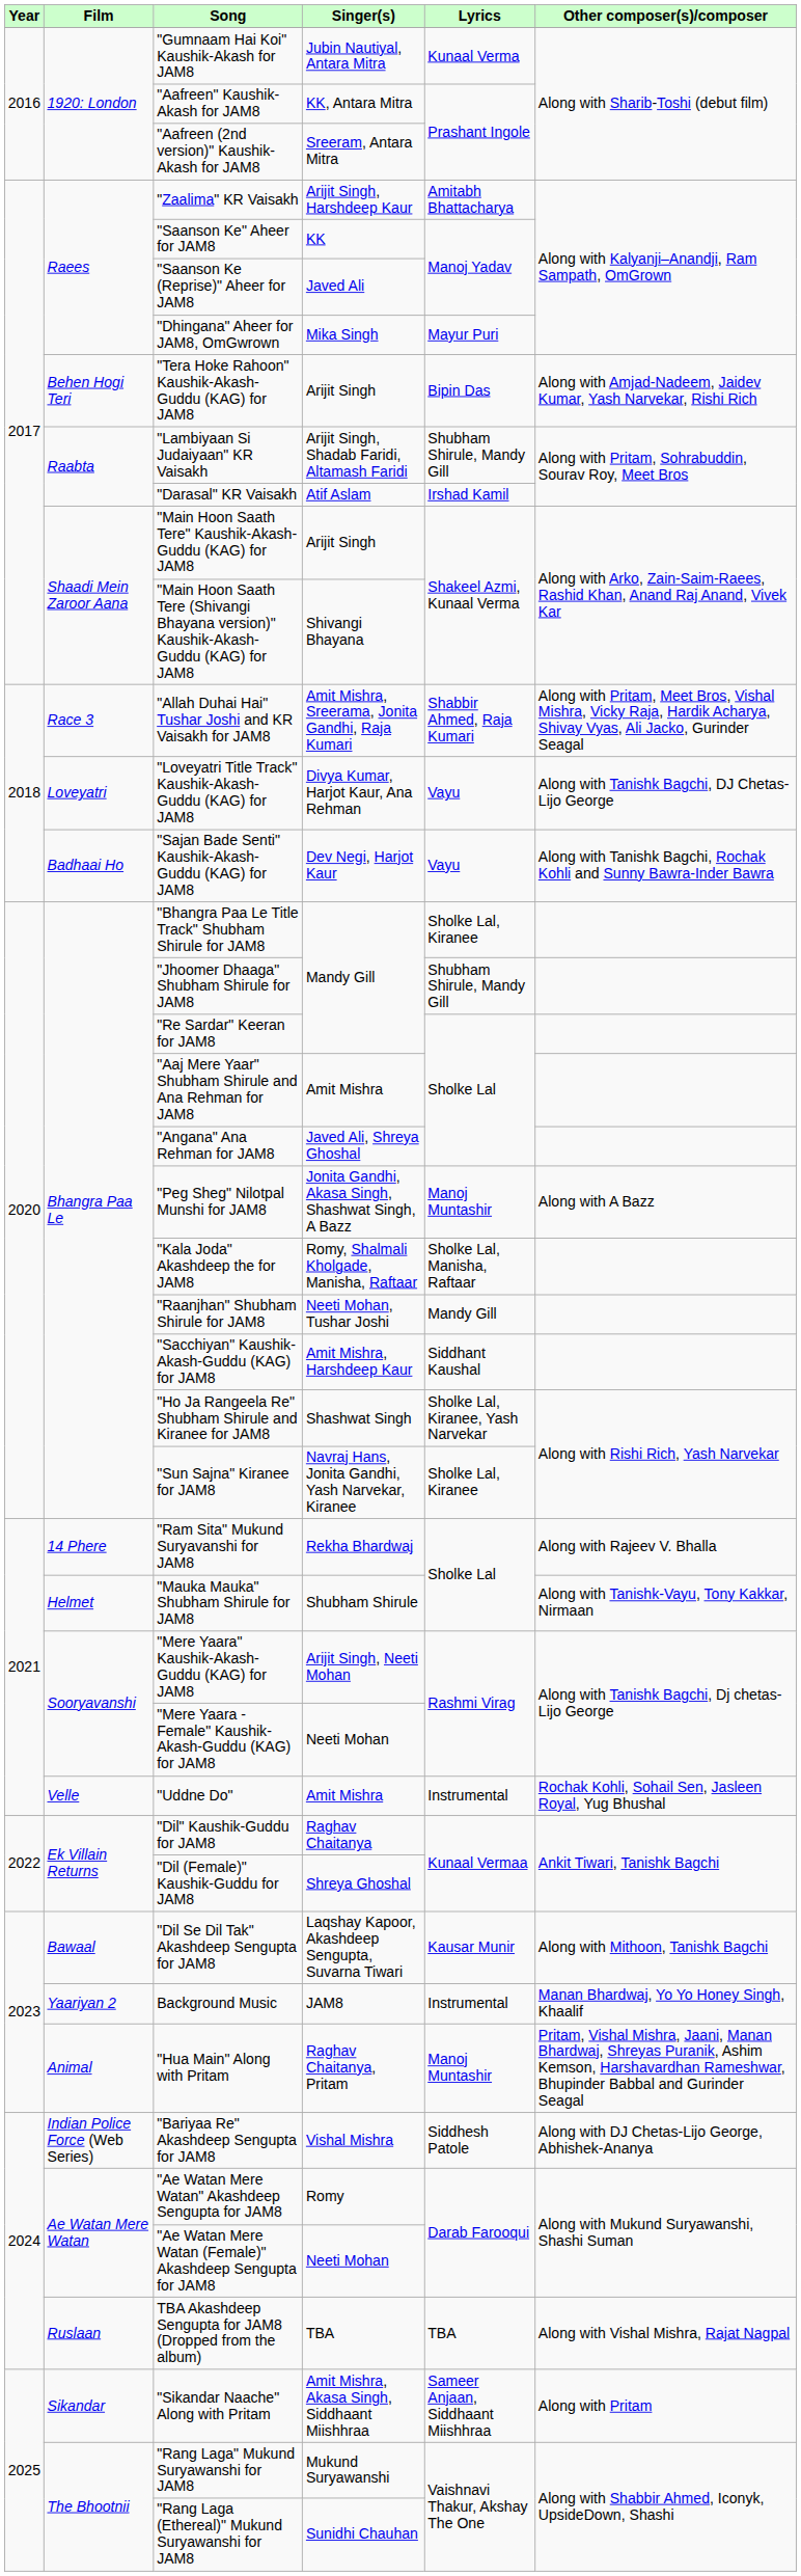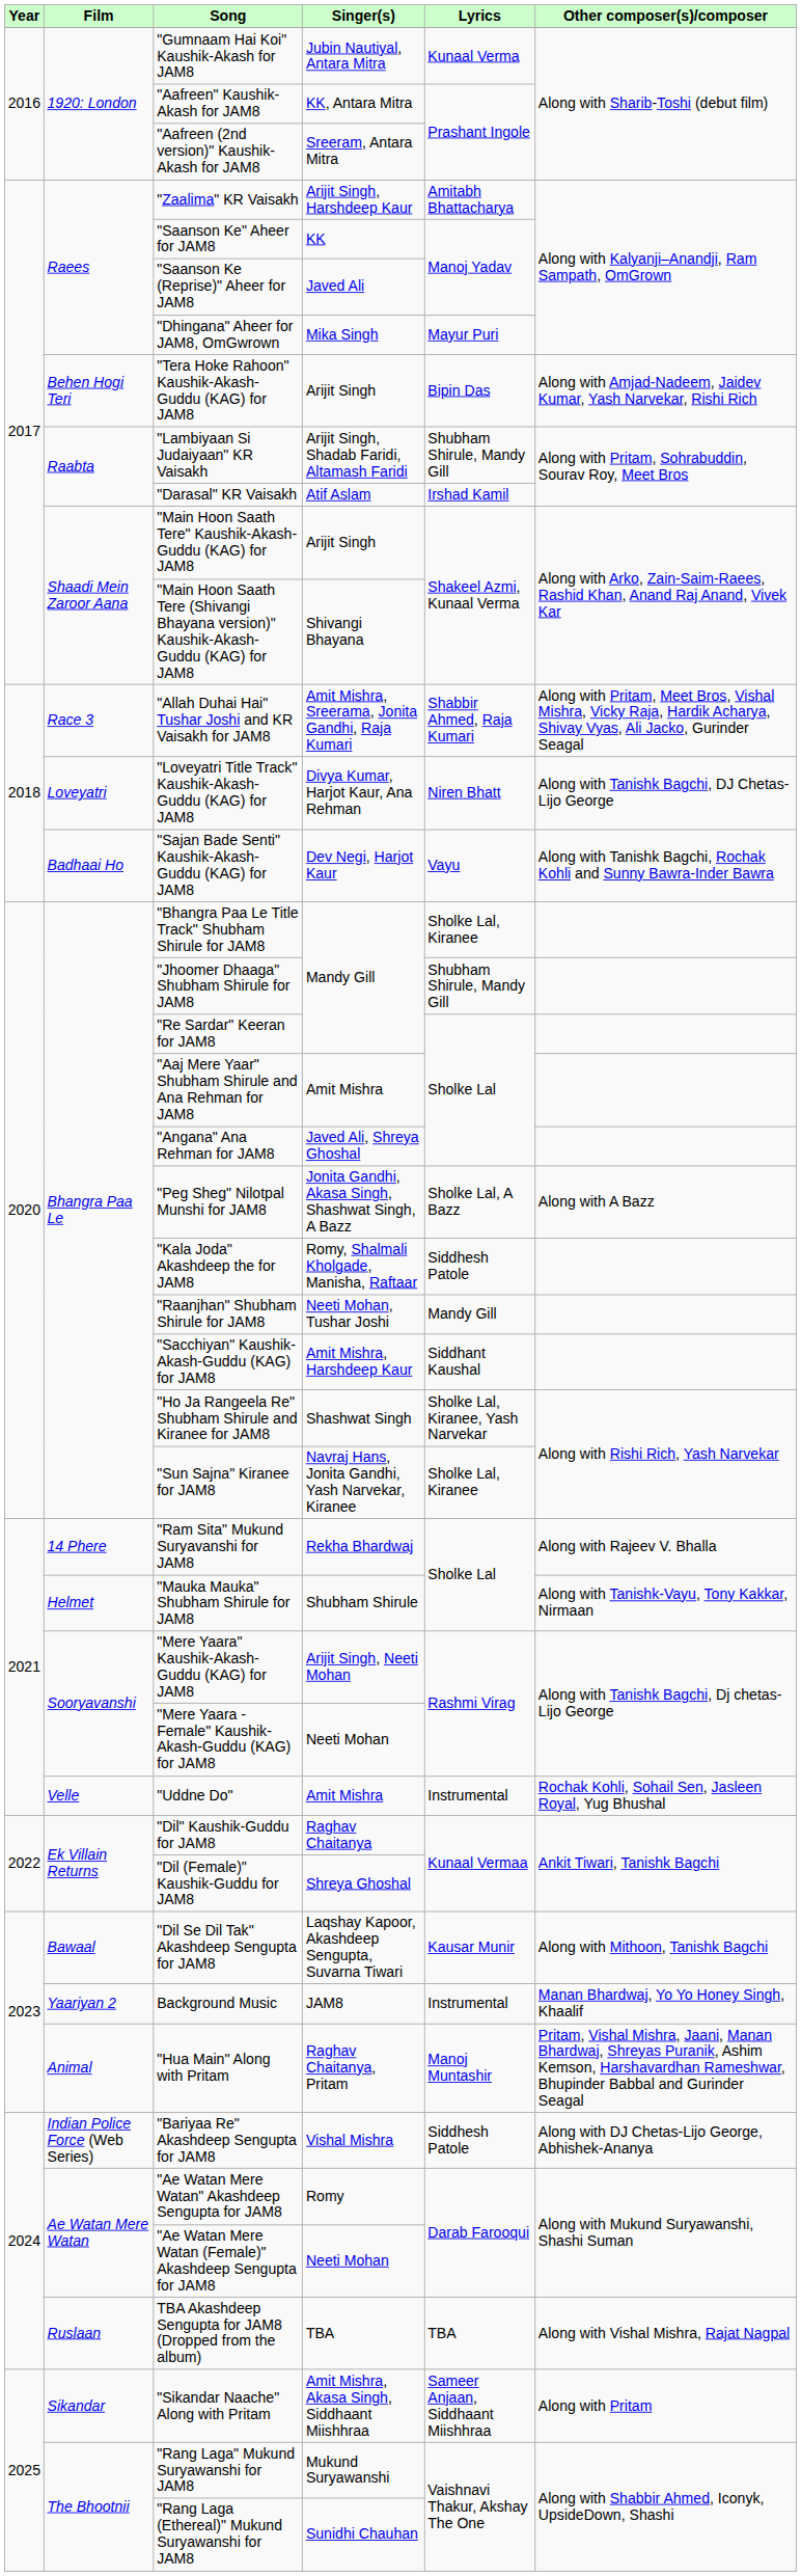"Loveyatri Title Track" Kaushik-Akash-Guddu (KAG) for JAM8 | Lyrics: Vayu -> Niren Bhatt
"Peg Sheg" Nilotpal Munshi for JAM8 | Lyrics: Manoj Muntashir -> Sholke Lal, A Bazz
"Kala Joda" Akashdeep the for JAM8 | Lyrics: Sholke Lal, Manisha, Raftaar -> Siddhesh Patole
